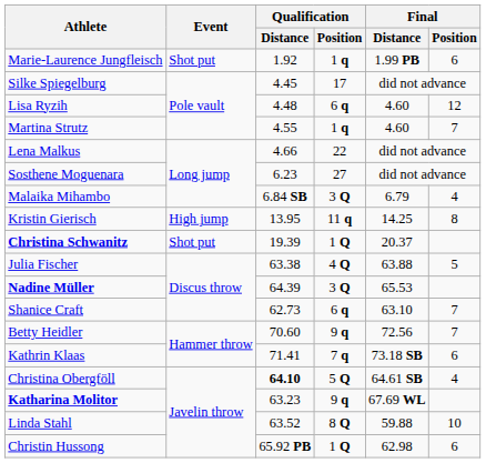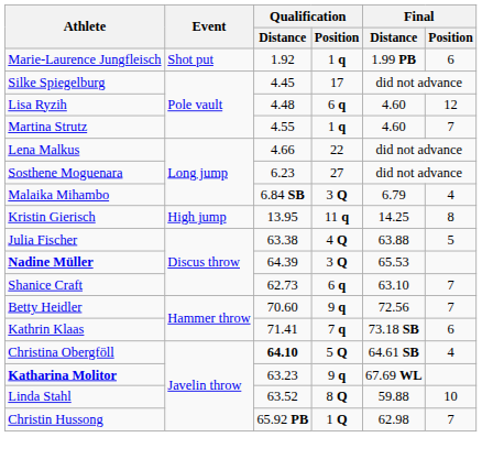- row: Christina Schwanitz | Shot put | 19.39 | 1 Q | 20.37
Christin Hussong | Final / Position: 6 -> 7
